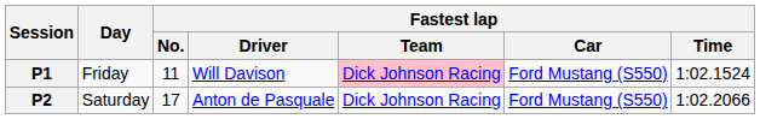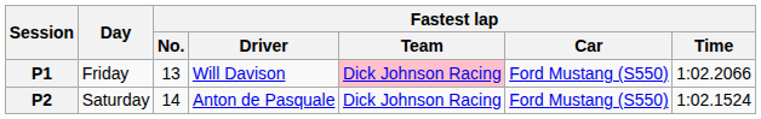P1 | Fastest lap / No.: 11 -> 13
P1 | Fastest lap / Time: 1:02.1524 -> 1:02.2066
P2 | Fastest lap / No.: 17 -> 14
P2 | Fastest lap / Time: 1:02.2066 -> 1:02.1524
